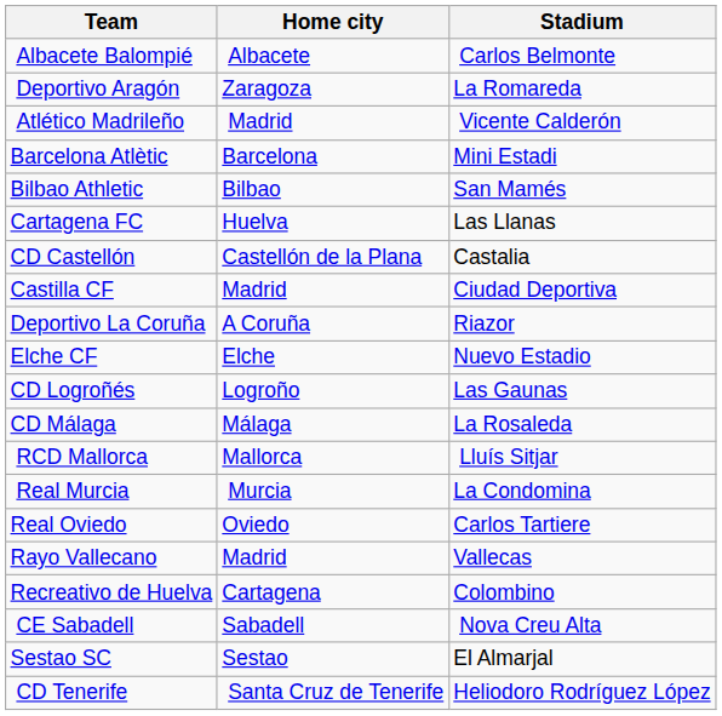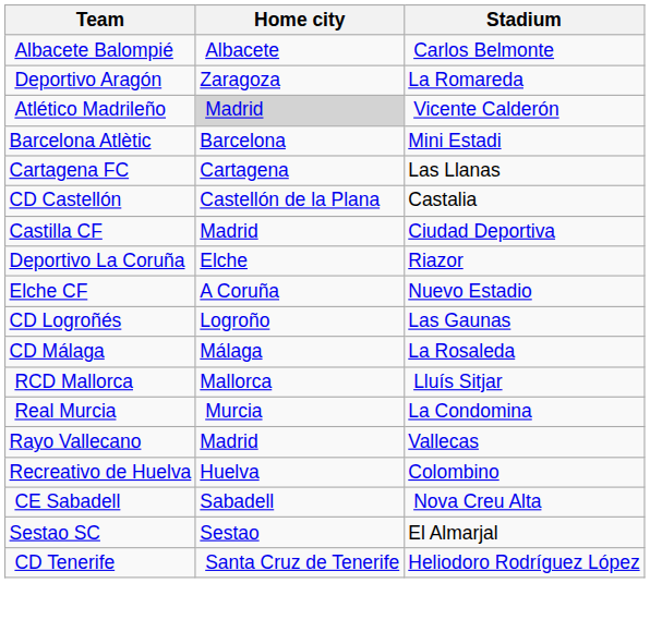Atlético Madrileño | Home city: no background -> lightgrey background
- row: Bilbao Athletic | Bilbao | San Mamés
Cartagena FC | Home city: Huelva -> Cartagena
Deportivo La Coruña | Home city: A Coruña -> Elche
Elche CF | Home city: Elche -> A Coruña
- row: Real Oviedo | Oviedo | Carlos Tartiere
Recreativo de Huelva | Home city: Cartagena -> Huelva
